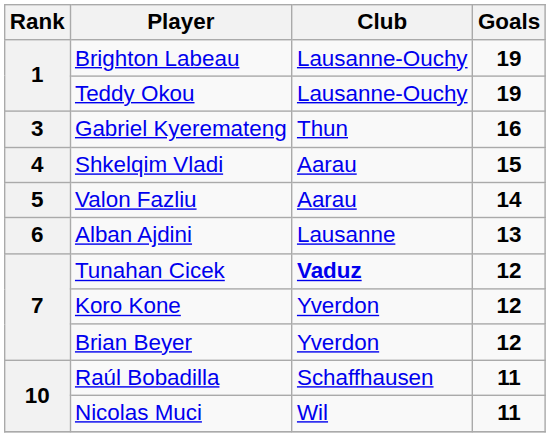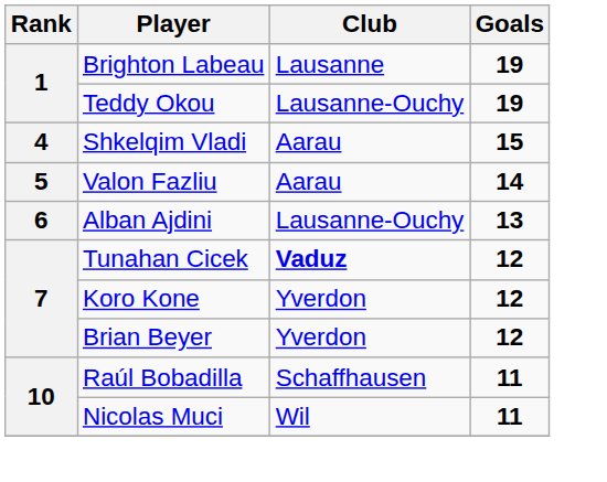Brighton Labeau | Club: Lausanne-Ouchy -> Lausanne
- row: 3 | Gabriel Kyeremateng | Thun | 16
Alban Ajdini | Club: Lausanne -> Lausanne-Ouchy
